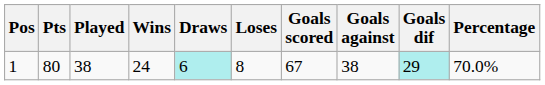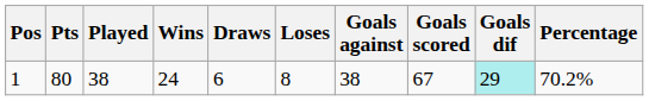columns swapped: Goals scored <-> Goals against
1 | Draws: paleturquoise background -> no background
1 | Percentage: 70.0% -> 70.2%
